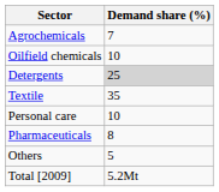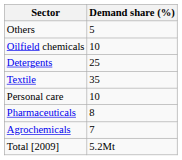rows swapped: Agrochemicals <-> Others
Detergents | Demand share (%): lightgrey background -> no background
